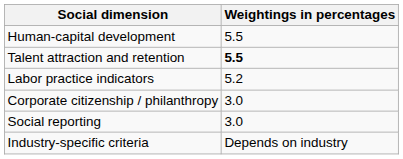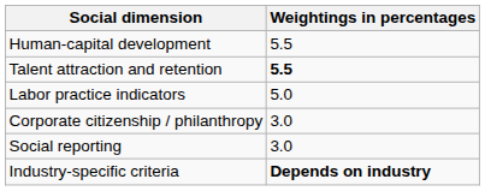Labor practice indicators | Weightings in percentages: 5.2 -> 5.0
Industry-specific criteria | Weightings in percentages: normal -> bold
